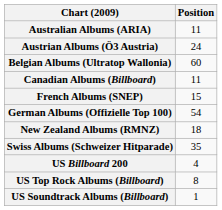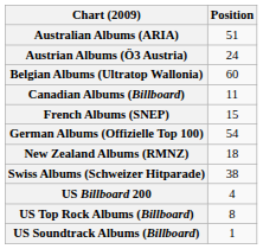Australian Albums (ARIA) | Position: 11 -> 51
Swiss Albums (Schweizer Hitparade) | Position: 35 -> 38
